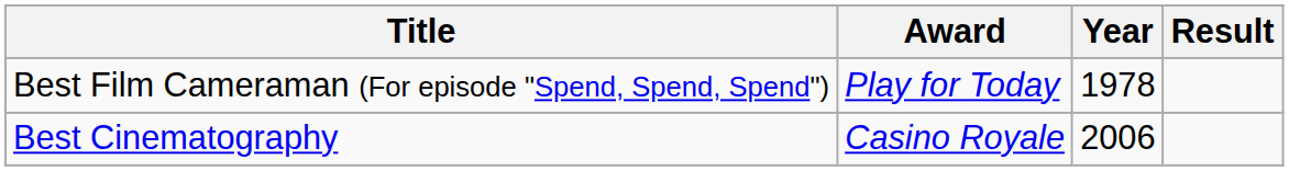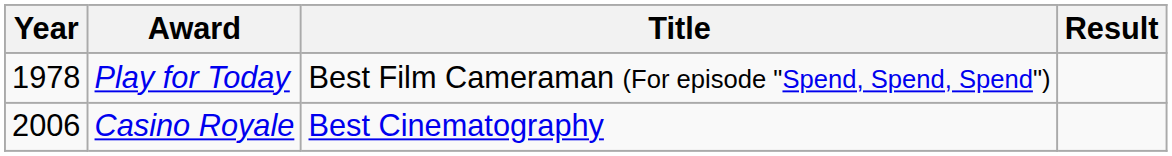columns swapped: Year <-> Title
